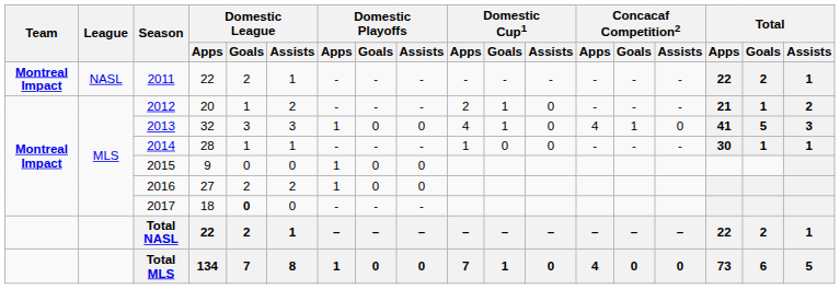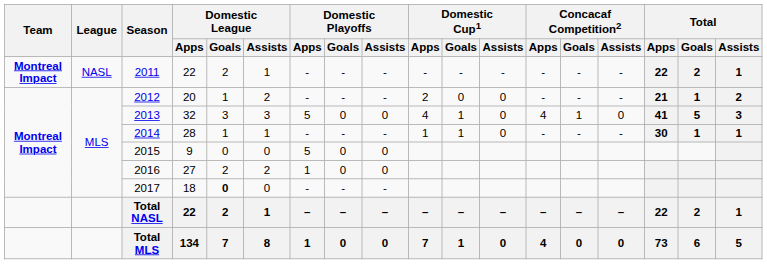2012 | Domestic Cup1 / Goals: 1 -> 0
2013 | Domestic Playoffs / Apps: 1 -> 5
2014 | Domestic Cup1 / Goals: 0 -> 1
2015 | Domestic Playoffs / Apps: 1 -> 5
